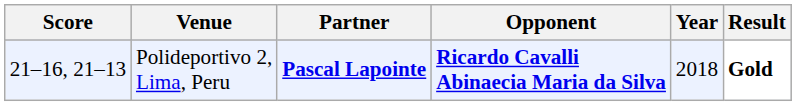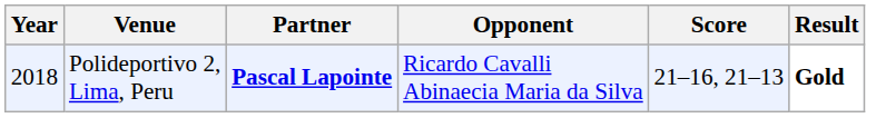columns swapped: Year <-> Score
Polideportivo 2, Lima, Peru | Opponent: bold -> normal
